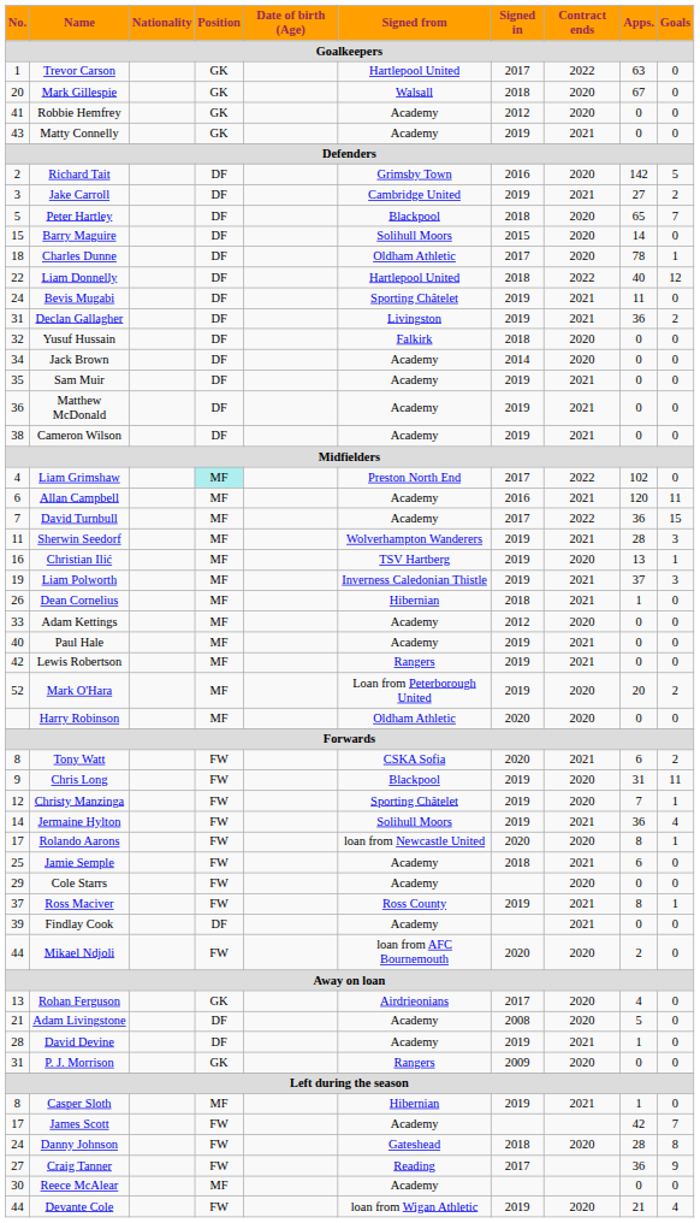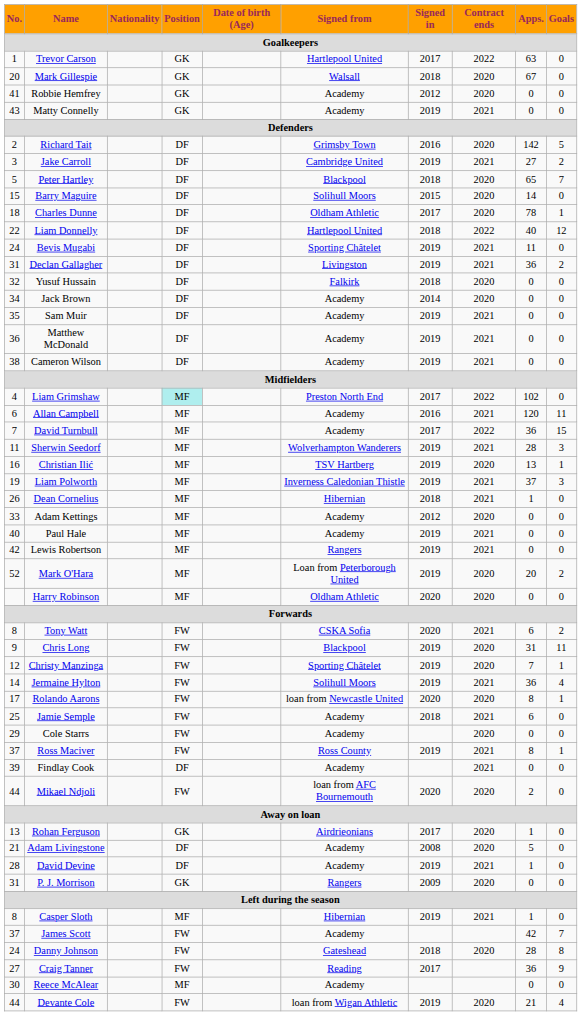Rohan Ferguson | Apps.: 4 -> 1
James Scott | No.: 17 -> 37
